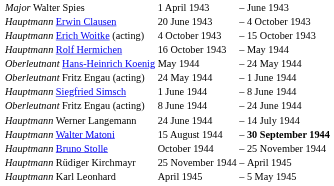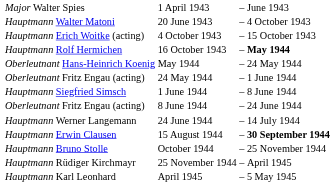20 June 1943 | column 1: Hauptmann Erwin Clausen -> Hauptmann Walter Matoni
16 October 1943 | column 4: normal -> bold
15 August 1944 | column 1: Hauptmann Walter Matoni -> Hauptmann Erwin Clausen
